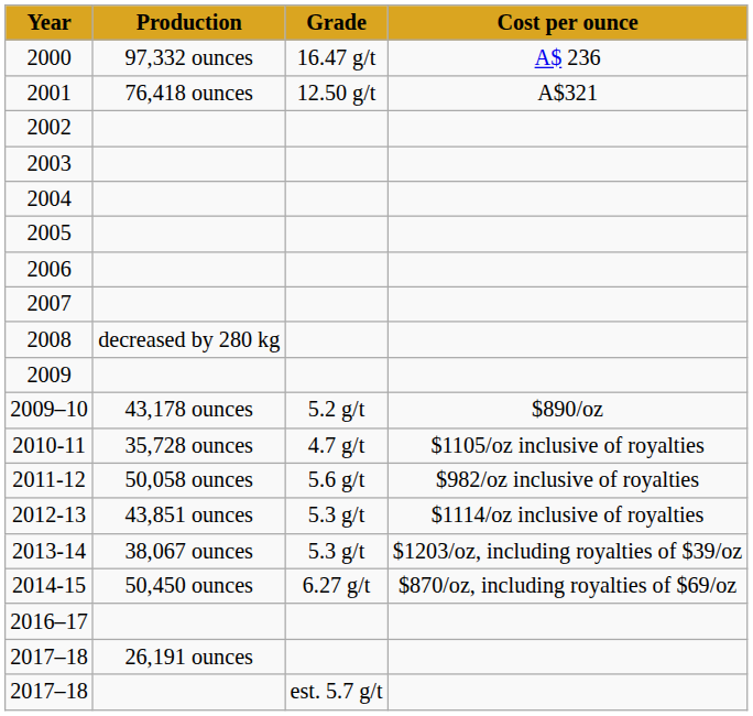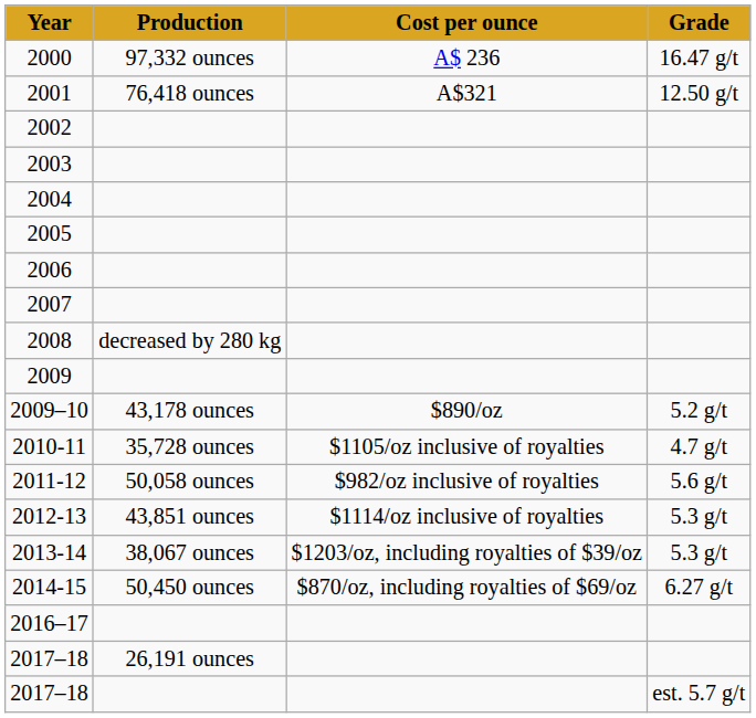columns swapped: Grade <-> Cost per ounce
